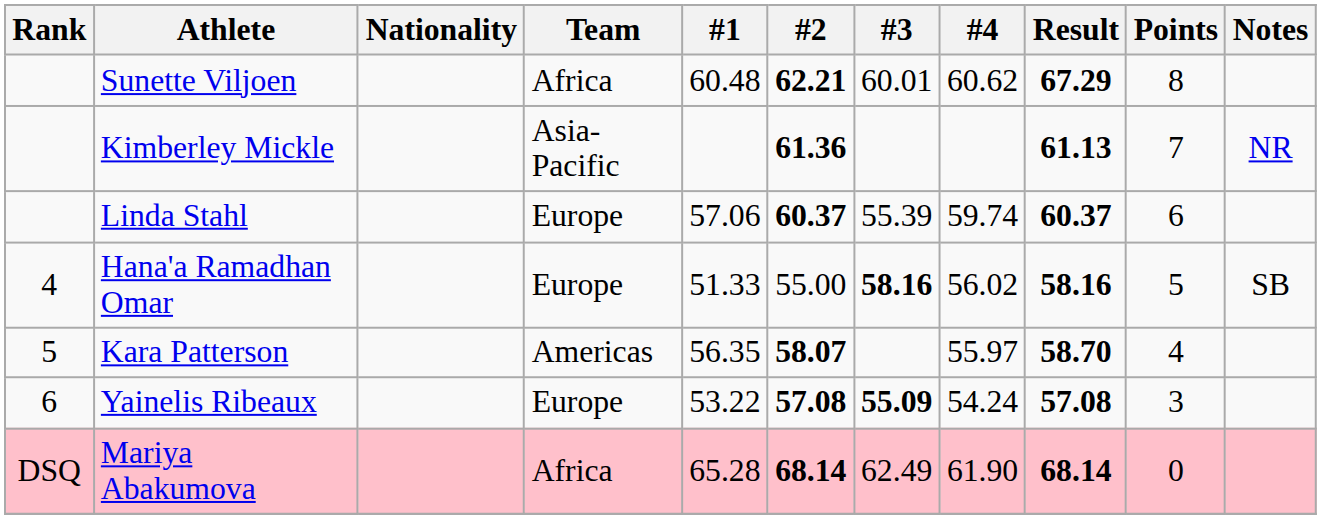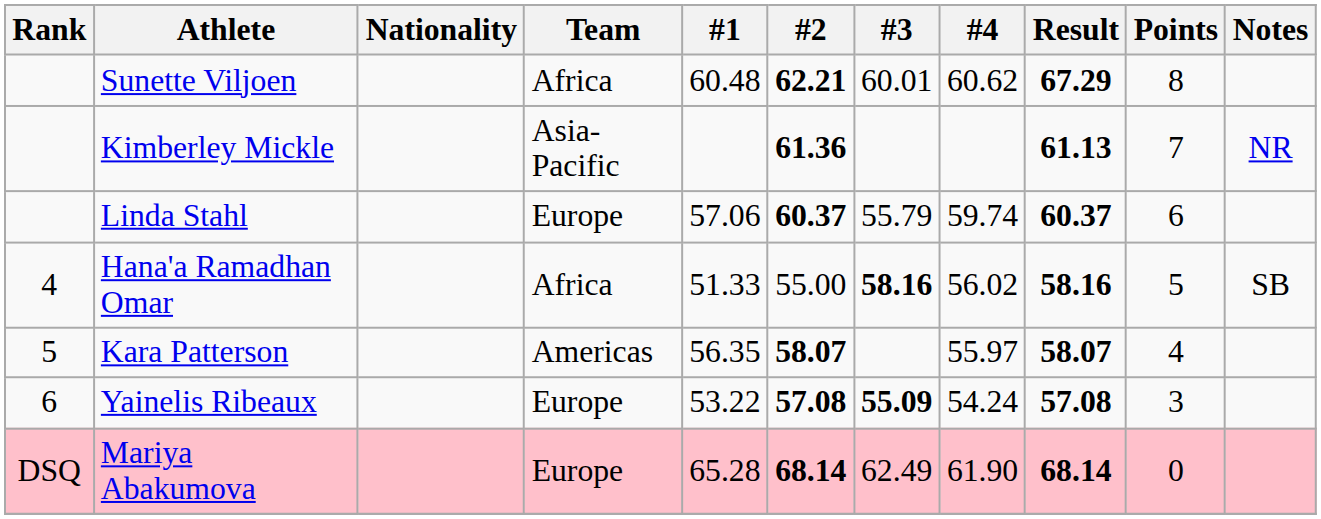Linda Stahl | #3: 55.39 -> 55.79
Hana'a Ramadhan Omar | Team: Europe -> Africa
Kara Patterson | Result: 58.70 -> 58.07
Mariya Abakumova | Team: Africa -> Europe
